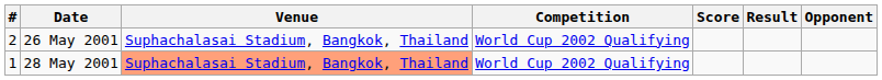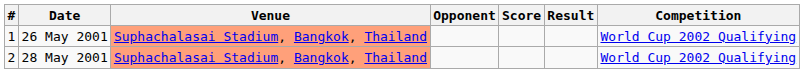columns swapped: Opponent <-> Competition
26 May 2001 | #: 2 -> 1
26 May 2001 | Venue: no background -> lightsalmon background
28 May 2001 | #: 1 -> 2
